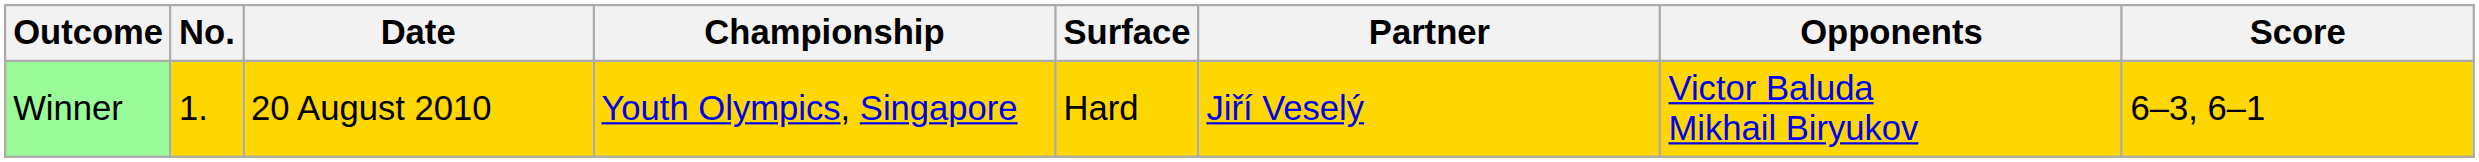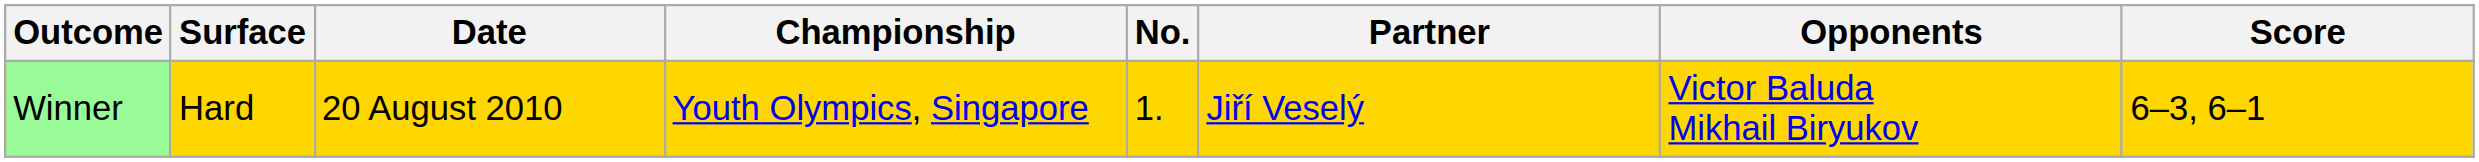columns swapped: No. <-> Surface
